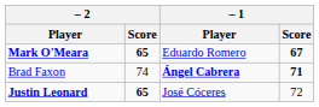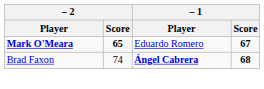Brad Faxon | – 1 / Score: 71 -> 68
- row: Justin Leonard | 65 | José Cóceres | 72
